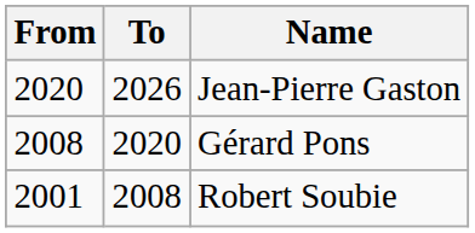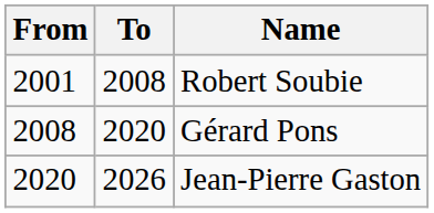rows swapped: Robert Soubie <-> Jean-Pierre Gaston
